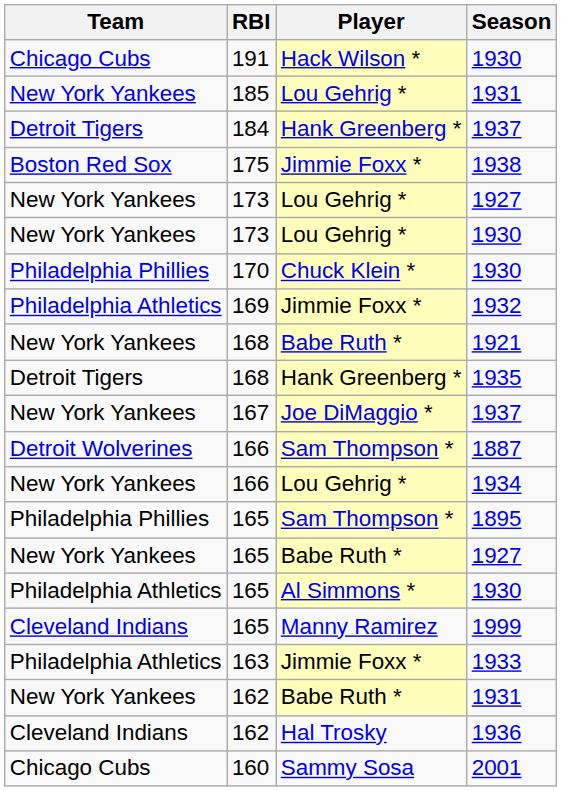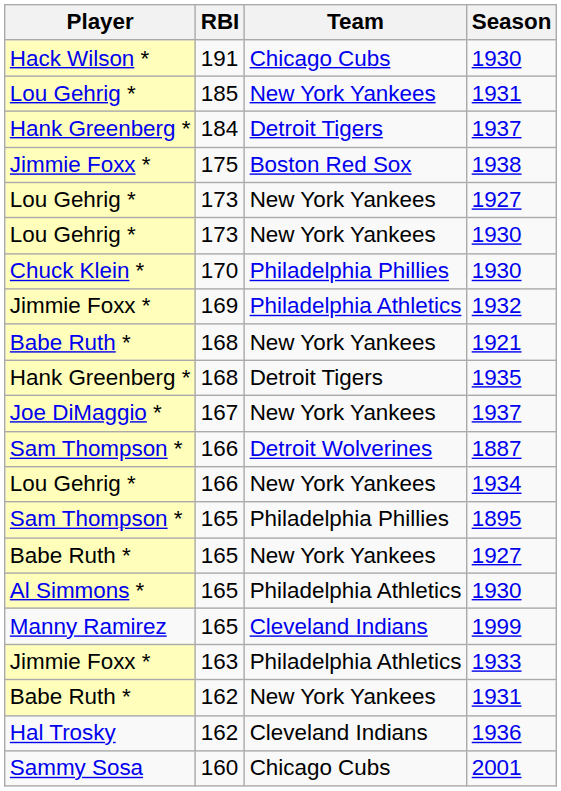columns swapped: Player <-> Team
